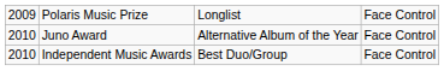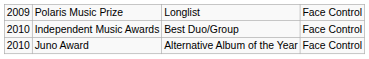rows swapped: Juno Award <-> Independent Music Awards
